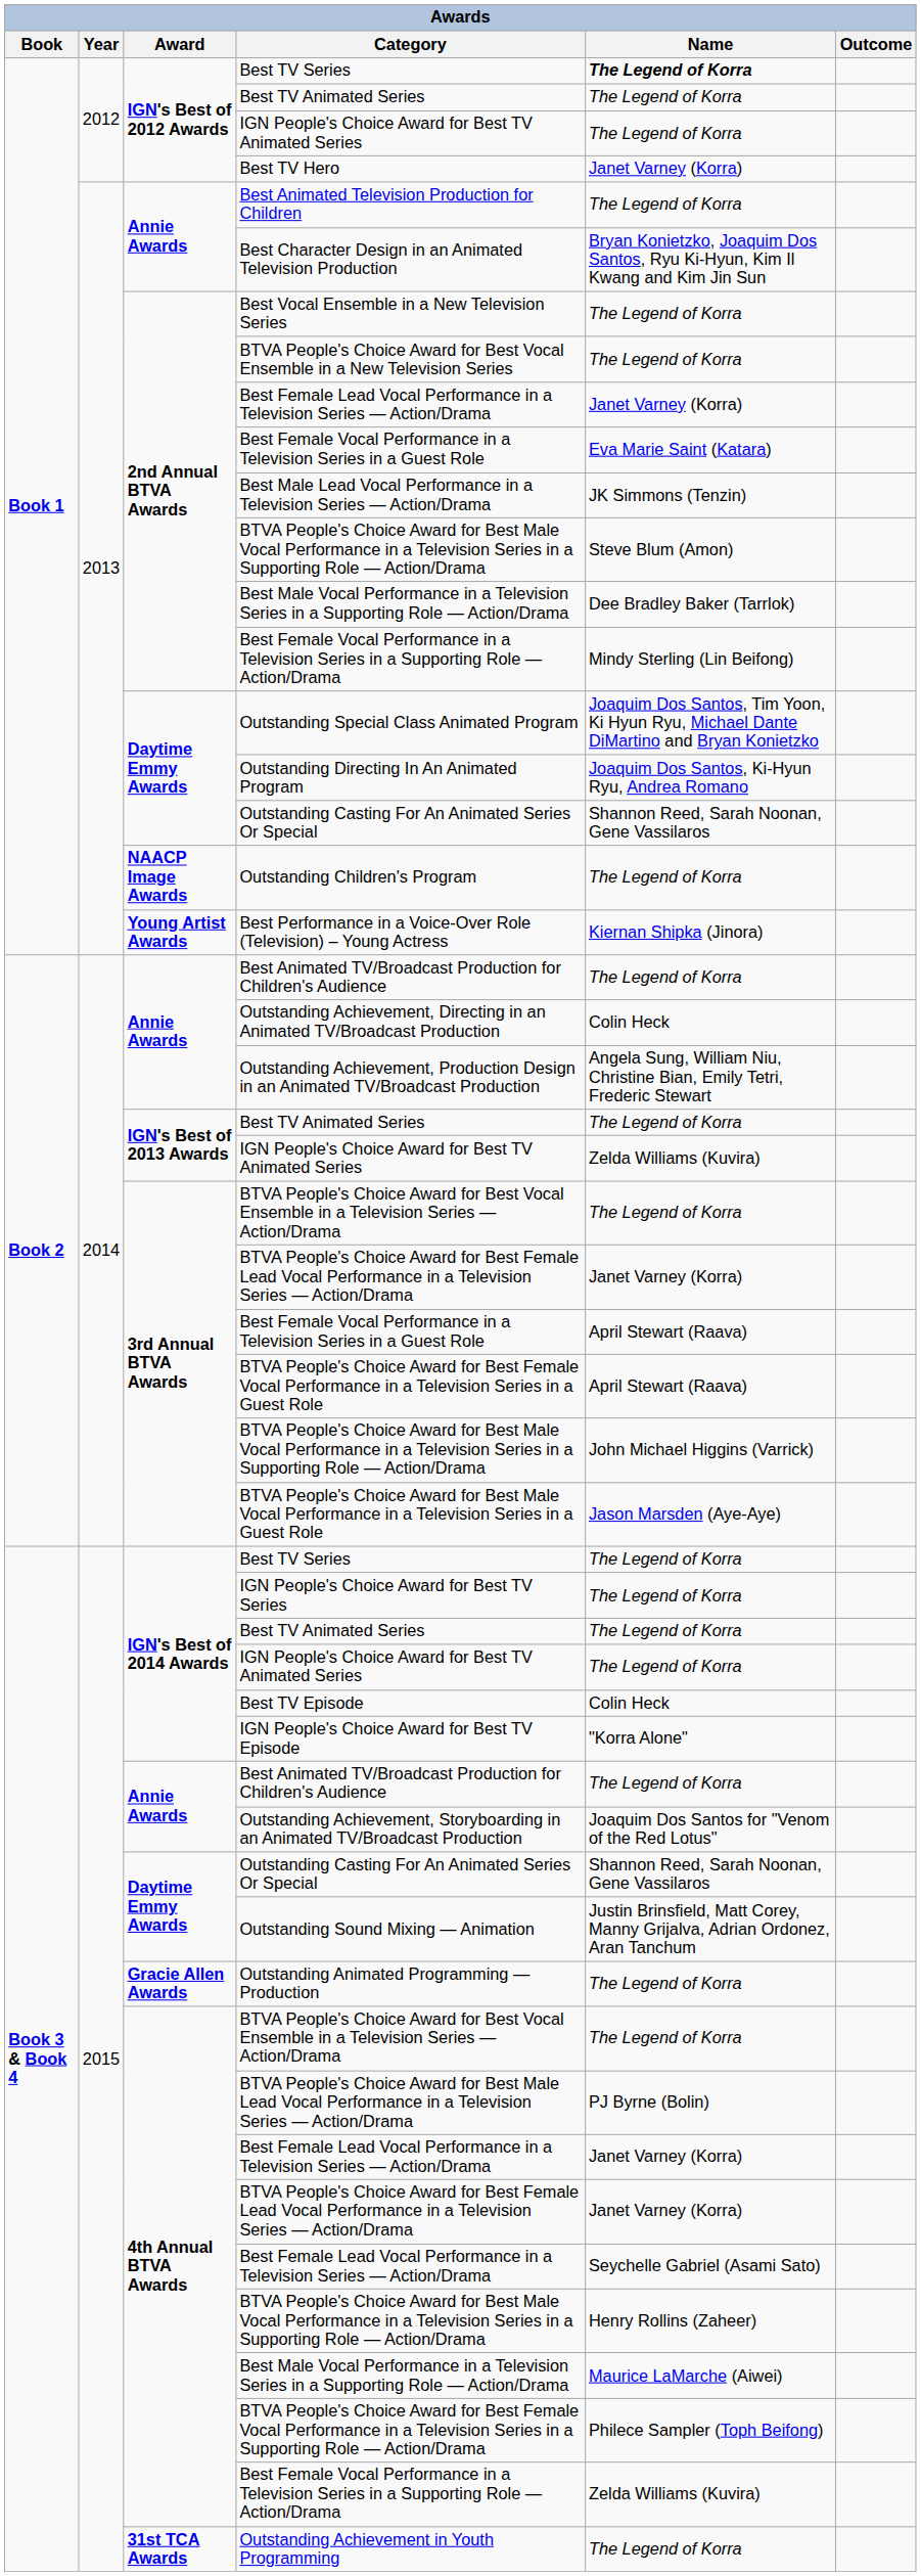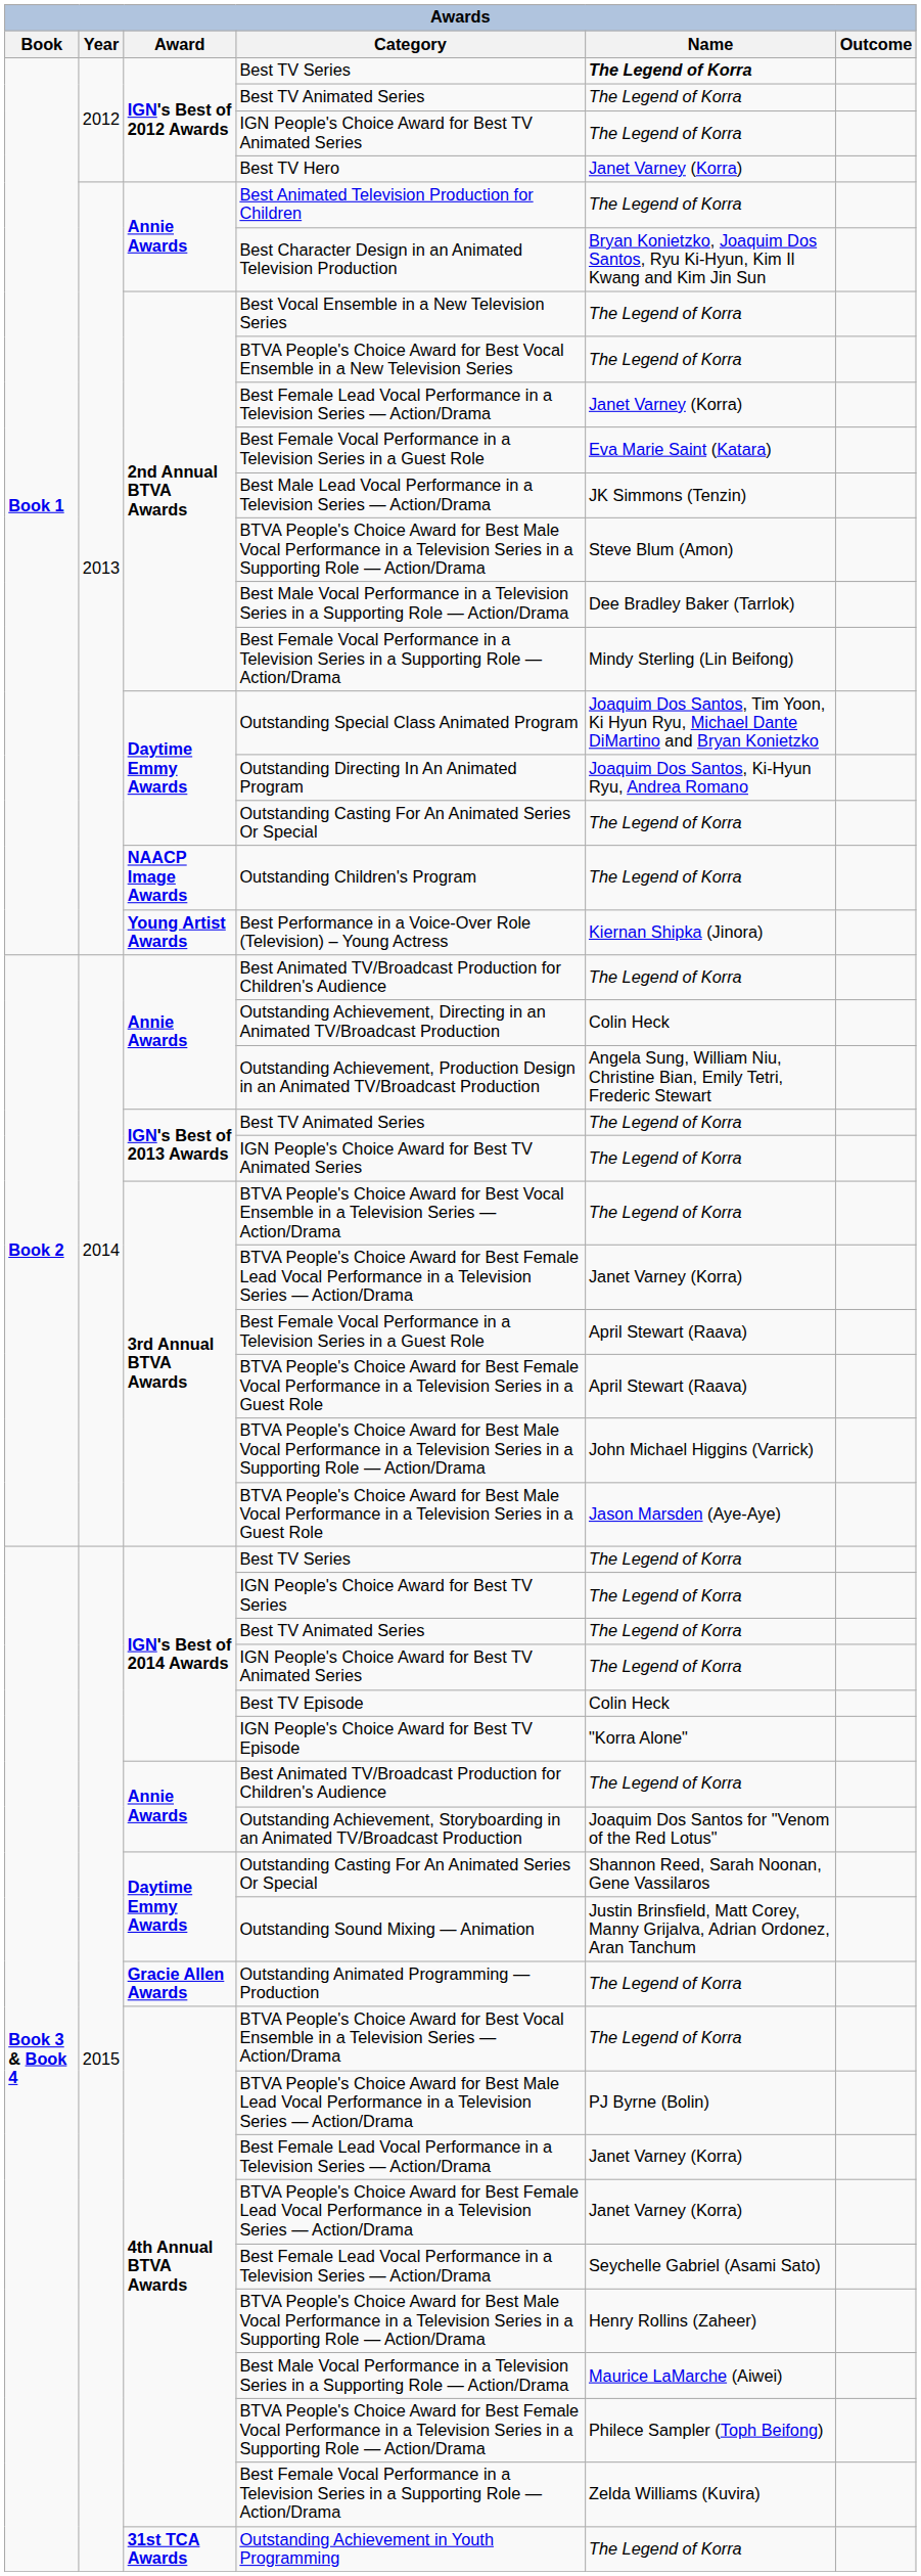2013 / Outstanding Casting For An Animated Series Or Special | Name: Shannon Reed, Sarah Noonan, Gene Vassilaros -> The Legend of Korra
2014 / IGN People's Choice Award for Best TV Animated Series | Name: Zelda Williams (Kuvira) -> The Legend of Korra
